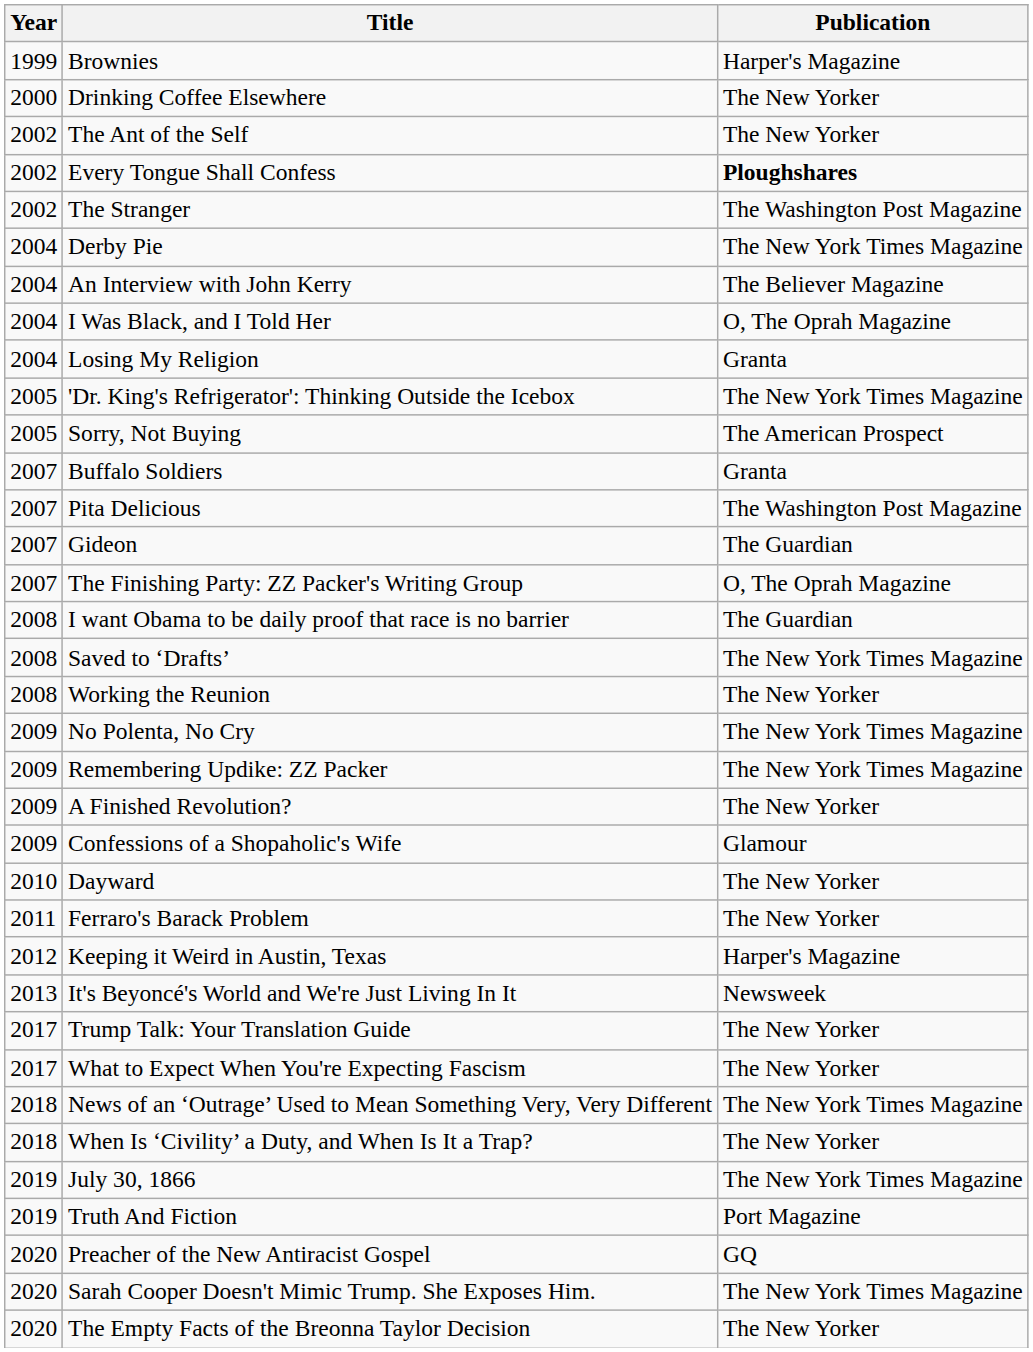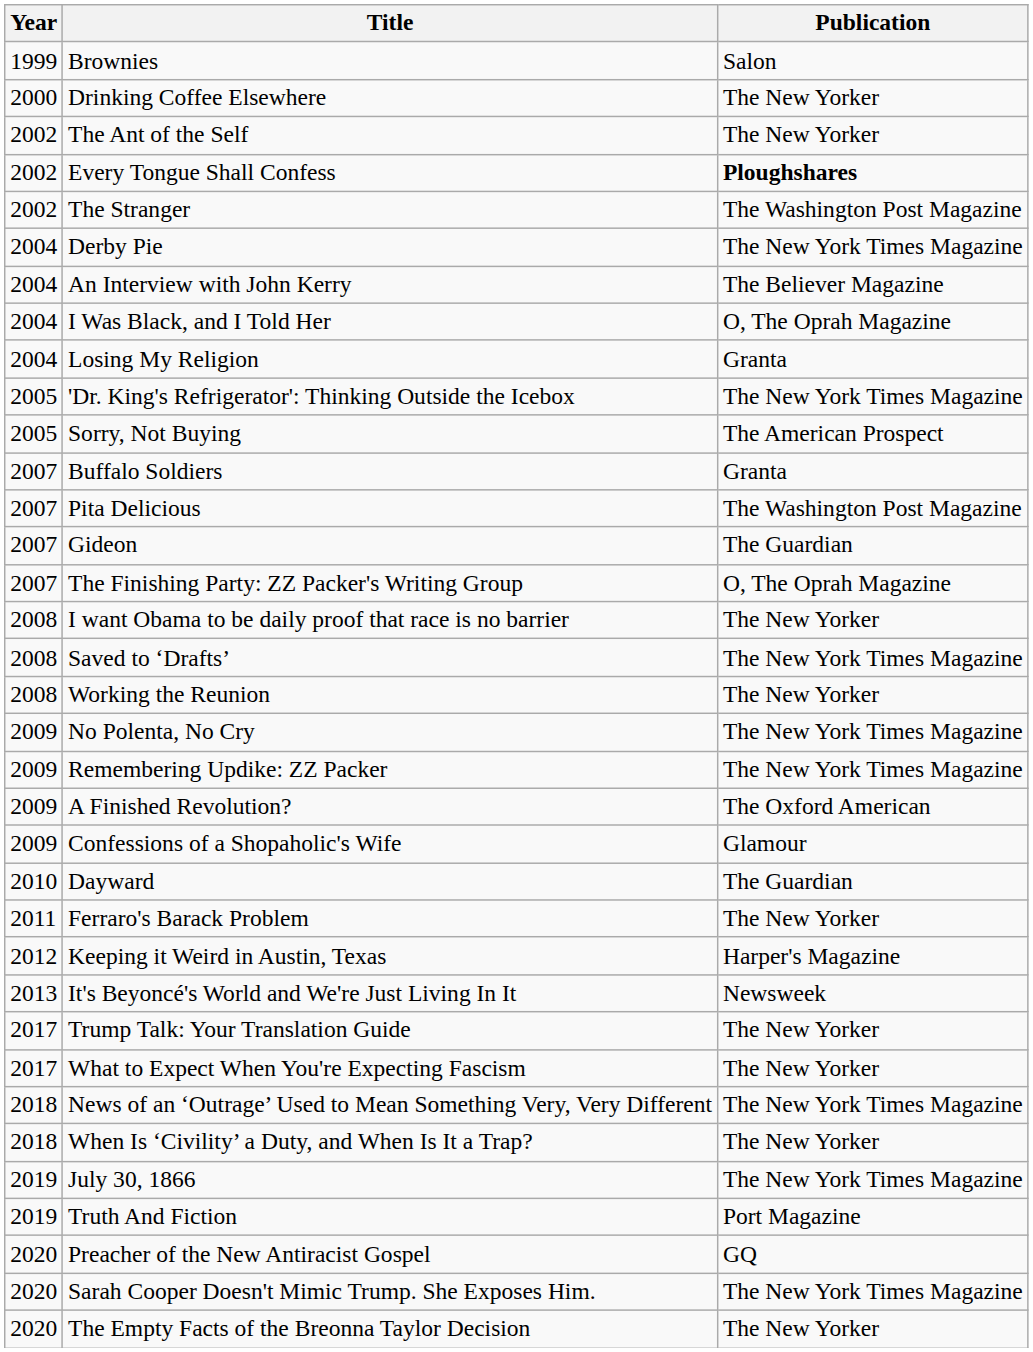Brownies | Publication: Harper's Magazine -> Salon
I want Obama to be daily proof that race is no barrier | Publication: The Guardian -> The New Yorker
A Finished Revolution? | Publication: The New Yorker -> The Oxford American
Dayward | Publication: The New Yorker -> The Guardian
